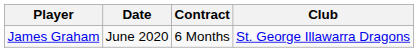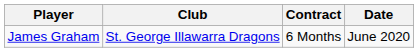columns swapped: Club <-> Date
